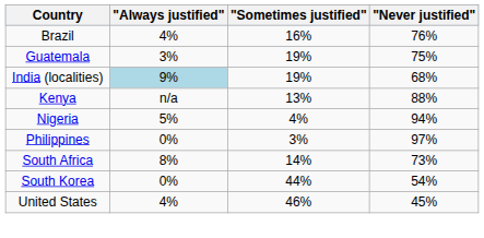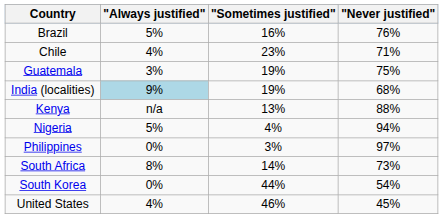Brazil | "Always justified": 4% -> 5%
+ row: Chile | 4% | 23% | 71%
